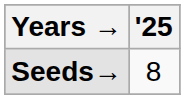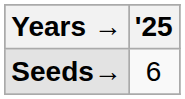Seeds→ | '25: 8 -> 6
